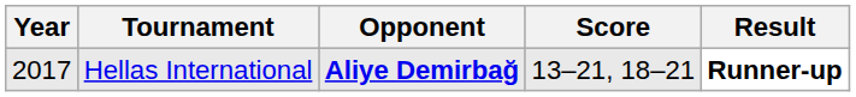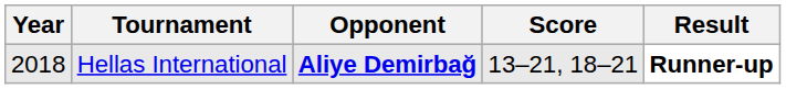Hellas International | Year: 2017 -> 2018
